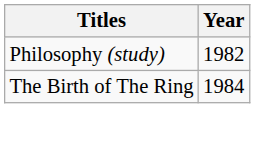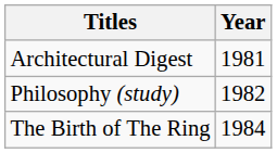+ row: Architectural Digest | 1981
